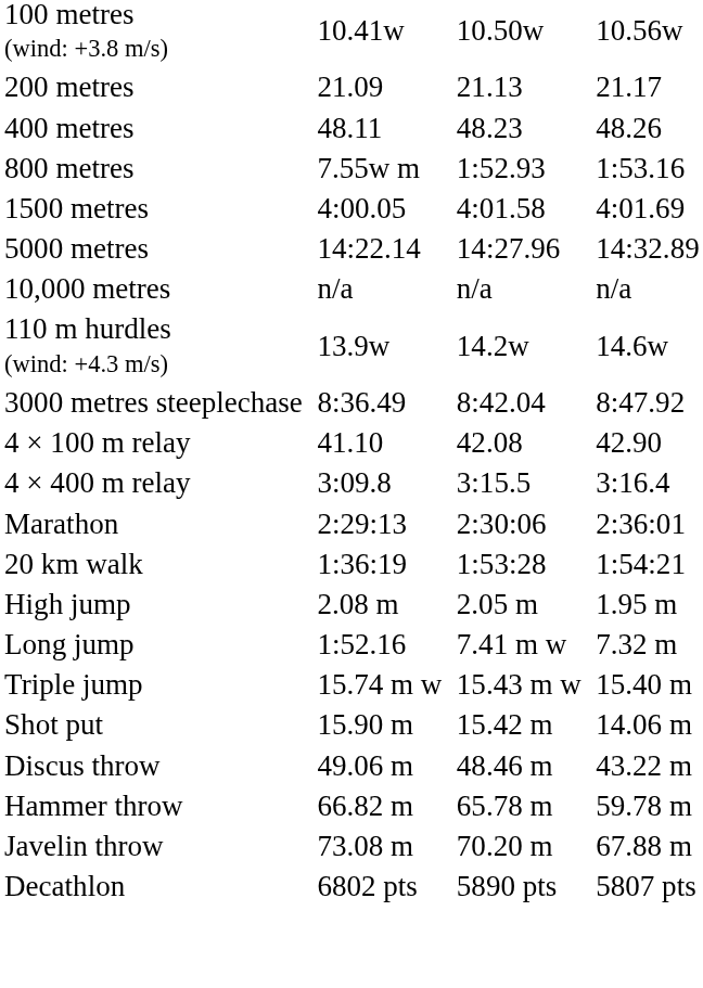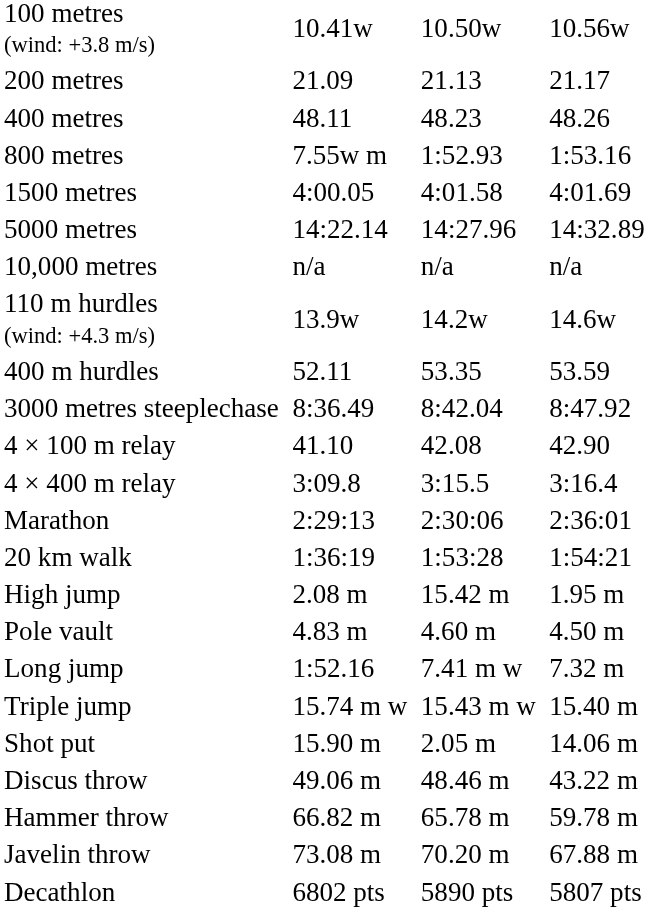+ row: 400 m hurdles | 52.11 | 53.35 | 53.59
High jump | column 5: 2.05 m -> 15.42 m
+ row: Pole vault | 4.83 m | 4.60 m | 4.50 m
Shot put | column 5: 15.42 m -> 2.05 m
